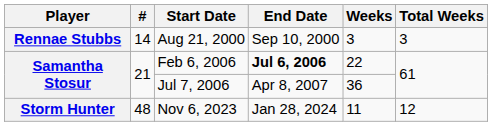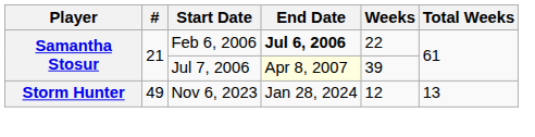- row: Rennae Stubbs | 14 | Aug 21, 2000 | Sep 10, 2000 | 3 | 3
Jul 7, 2006 | End Date: no background -> lightyellow background
Jul 7, 2006 | Weeks: 36 -> 39
Nov 6, 2023 | #: 48 -> 49
Nov 6, 2023 | Weeks: 11 -> 12
Nov 6, 2023 | Total Weeks: 12 -> 13
